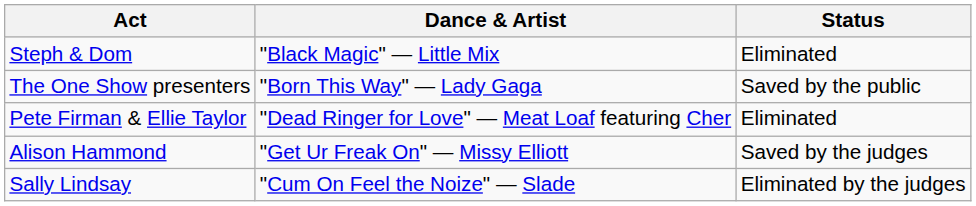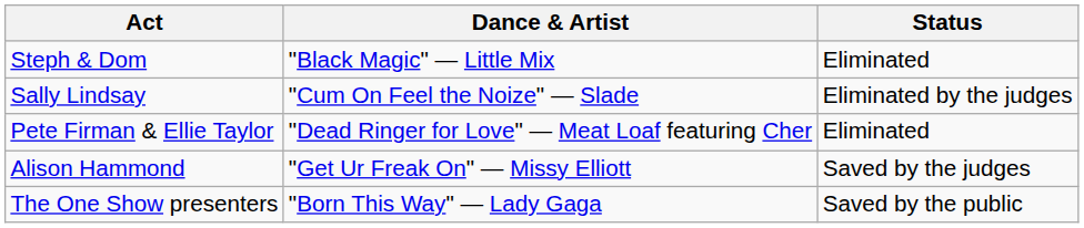rows swapped: The One Show presenters <-> Sally Lindsay
